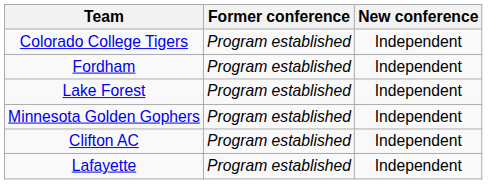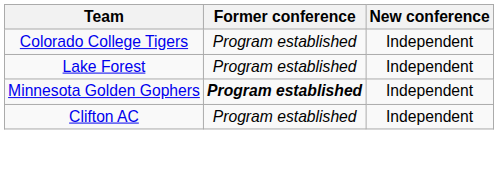- row: Fordham | Program established | Independent
Minnesota Golden Gophers | Former conference: normal -> bold
- row: Lafayette | Program established | Independent
